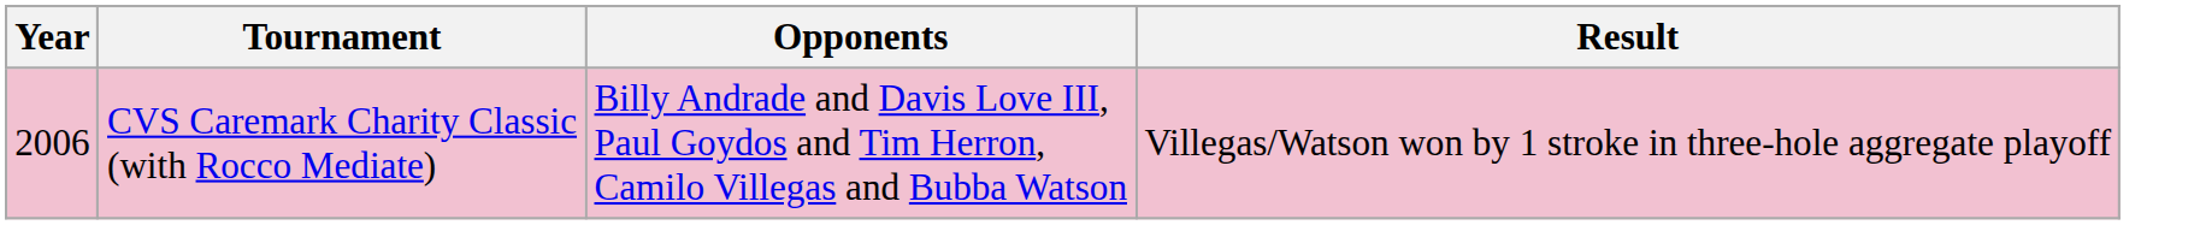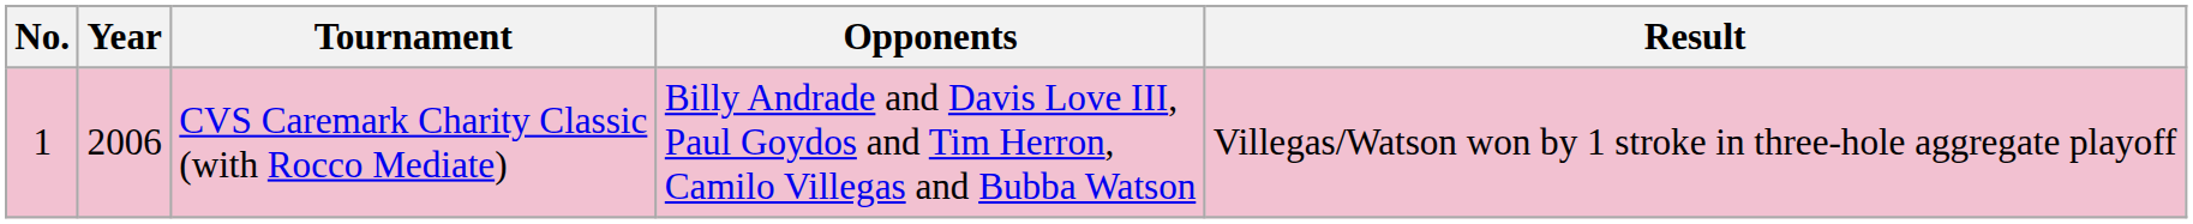+ column: No. | 1
